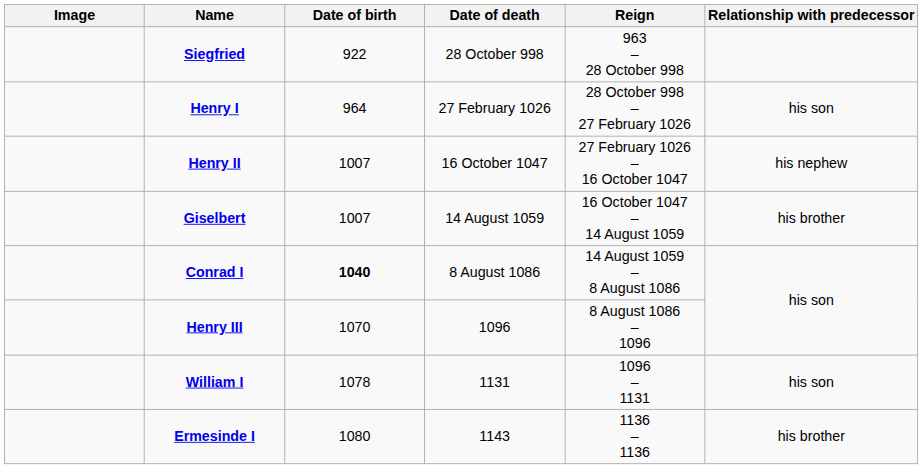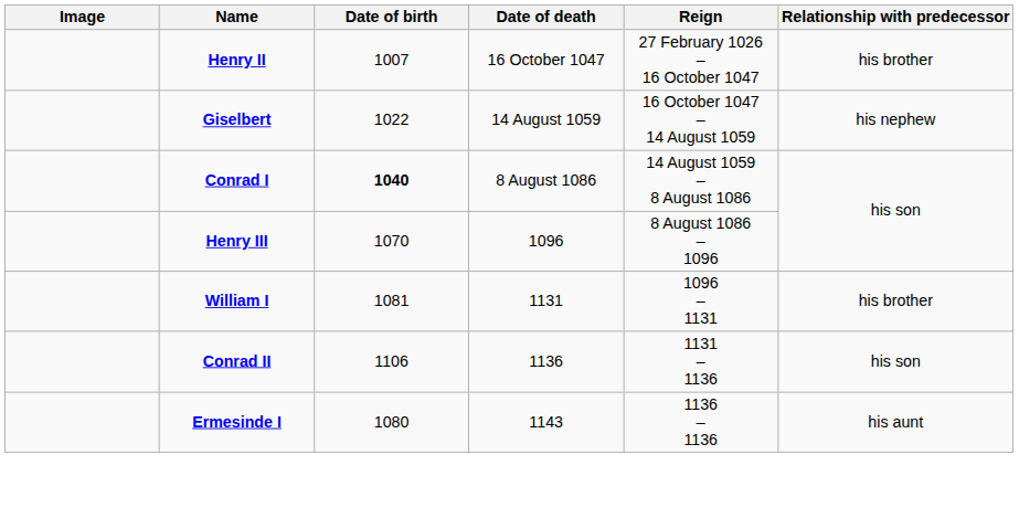- row: Siegfried | 922 | 28 October 998 | 963 – 28 October 998
- row: Henry I | 964 | 27 February 1026 | 28 October 998 – 27 February 1026 | his son
Henry II | Relationship with predecessor: his nephew -> his brother
Giselbert | Date of birth: 1007 -> 1022
Giselbert | Relationship with predecessor: his brother -> his nephew
William I | Date of birth: 1078 -> 1081
William I | Relationship with predecessor: his son -> his brother
+ row: Conrad II | 1106 | 1136 | 1131 – 1136 | his son
Ermesinde I | Relationship with predecessor: his brother -> his aunt
